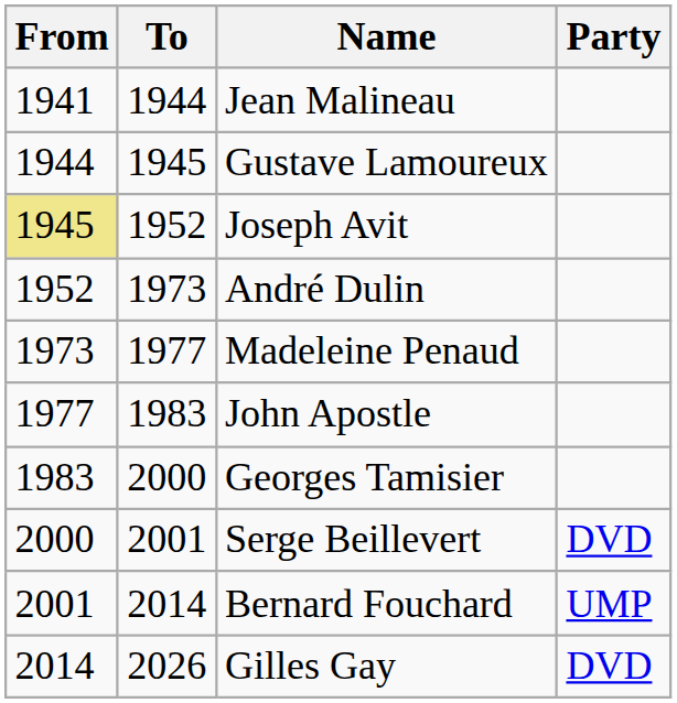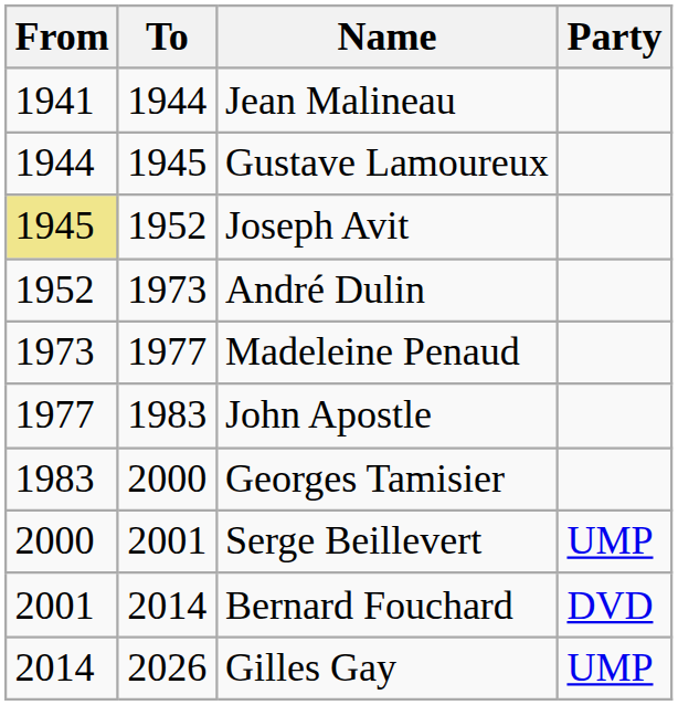Serge Beillevert | Party: DVD -> UMP
Bernard Fouchard | Party: UMP -> DVD
Gilles Gay | Party: DVD -> UMP
